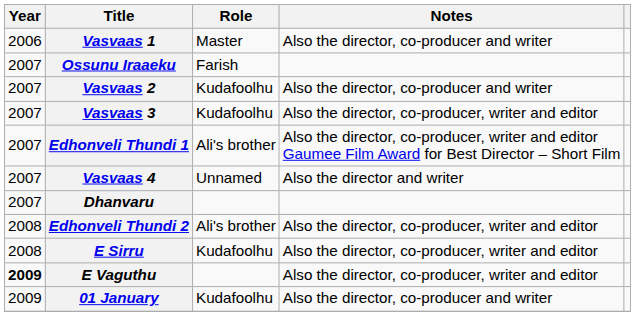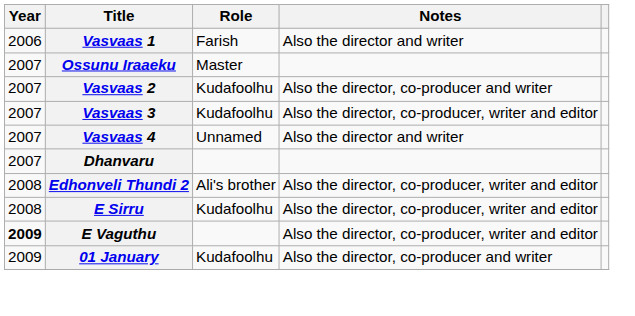Vasvaas 1 | Role: Master -> Farish
Vasvaas 1 | Notes: Also the director, co-producer and writer -> Also the director and writer
Ossunu Iraaeku | Role: Farish -> Master
- row: 2007 | Edhonveli Thundi 1 | Ali's brother | Also the director, co-producer, writer and editor Gaumee Film Award for Best Director – Short Film
